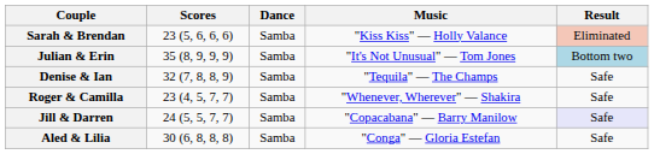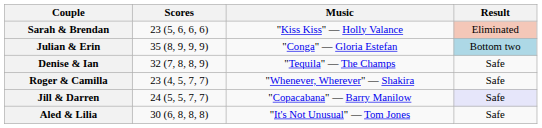- column: Dance | Samba | Samba | Samba | Samba | Samba | Samba
Julian & Erin | Music: "It's Not Unusual" — Tom Jones -> "Conga" — Gloria Estefan
Aled & Lilia | Music: "Conga" — Gloria Estefan -> "It's Not Unusual" — Tom Jones
